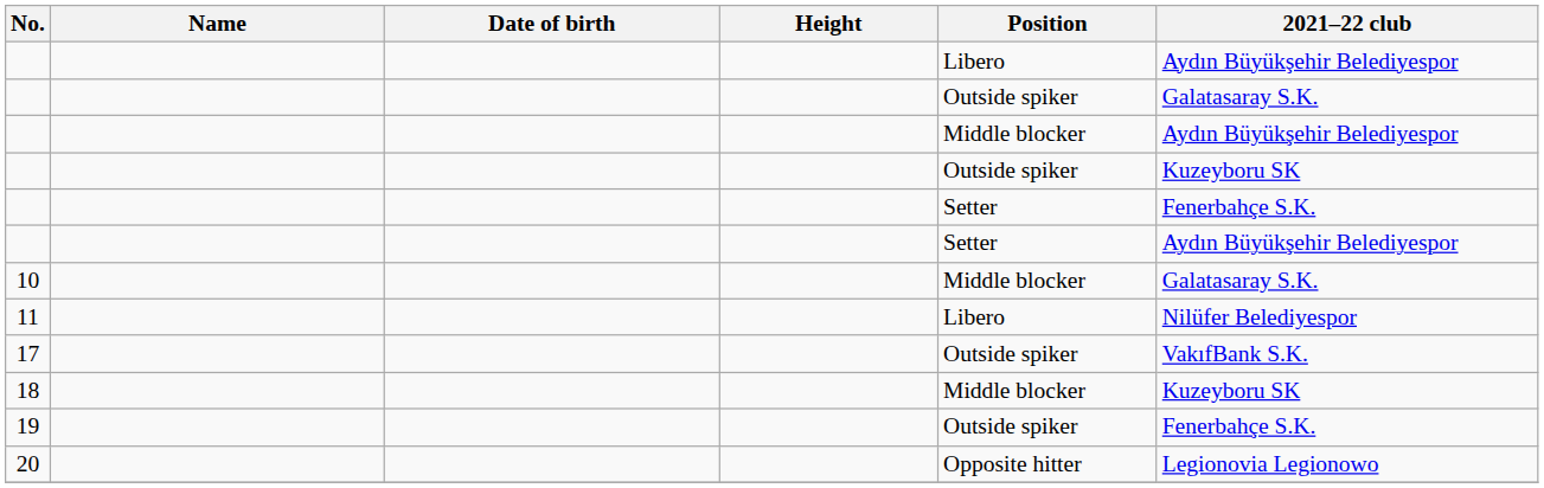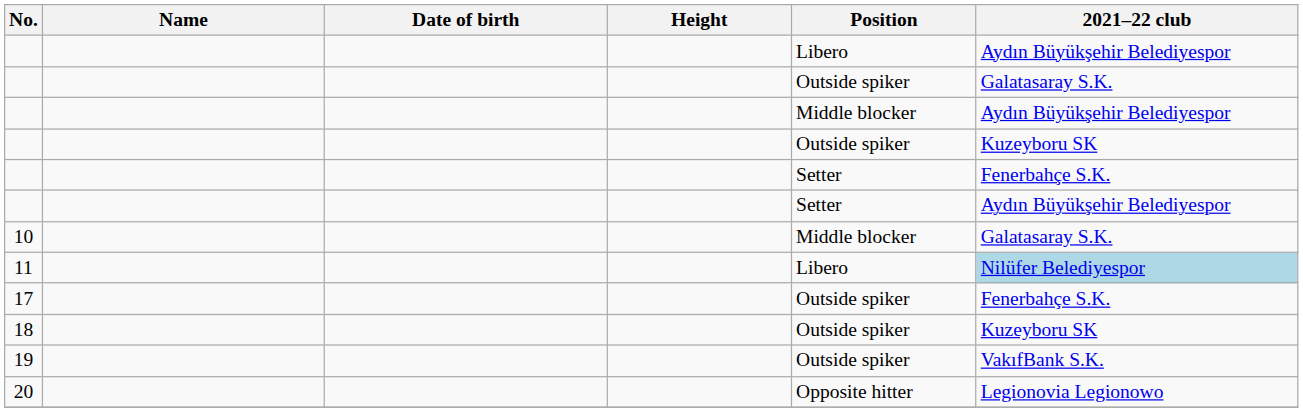11 | 2021–22 club: no background -> lightblue background
17 | 2021–22 club: VakıfBank S.K. -> Fenerbahçe S.K.
18 | Position: Middle blocker -> Outside spiker
19 | 2021–22 club: Fenerbahçe S.K. -> VakıfBank S.K.
